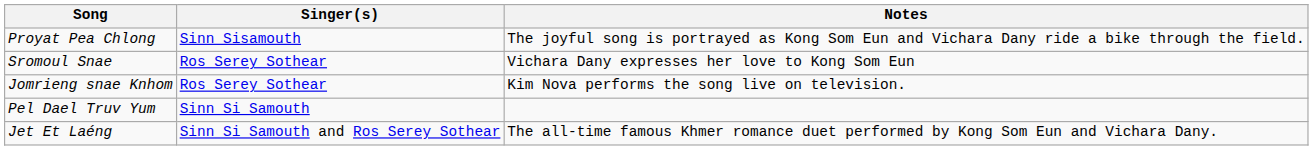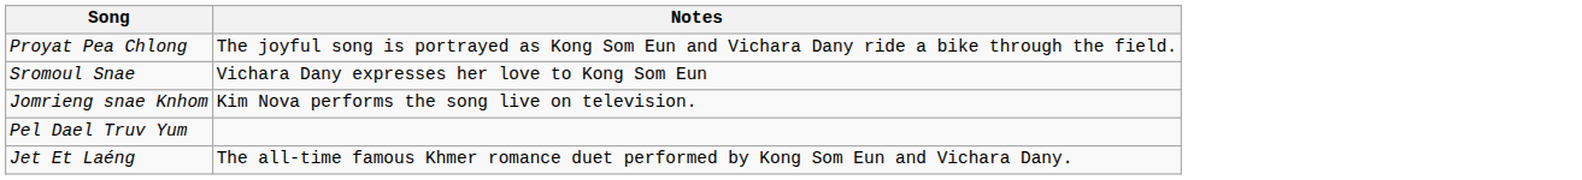- column: Singer(s) | Sinn Sisamouth | Ros Serey Sothear | Ros Serey Sothear | Sinn Si Samouth | Sinn Si Samouth and Ros Serey Sothear
